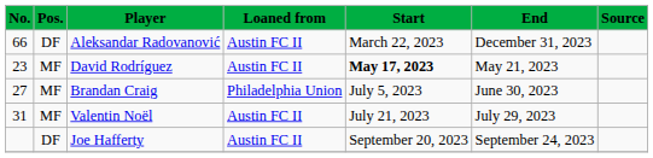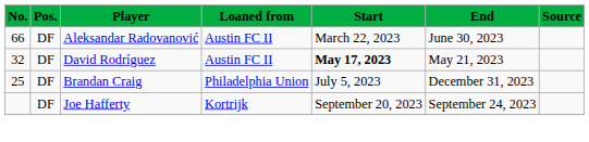Aleksandar Radovanović | End: December 31, 2023 -> June 30, 2023
David Rodríguez | No.: 23 -> 32
David Rodríguez | Pos.: MF -> DF
Brandan Craig | No.: 27 -> 25
Brandan Craig | Pos.: MF -> DF
Brandan Craig | End: June 30, 2023 -> December 31, 2023
- row: 31 | MF | Valentin Noël | Austin FC II | July 21, 2023 | July 29, 2023
Joe Hafferty | Loaned from: Austin FC II -> Kortrijk
